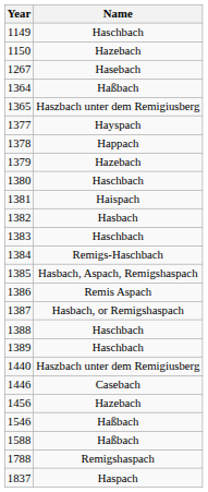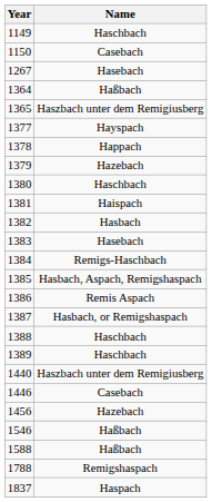1150 | Name: Hazebach -> Casebach
1383 | Name: Haschbach -> Hasebach
